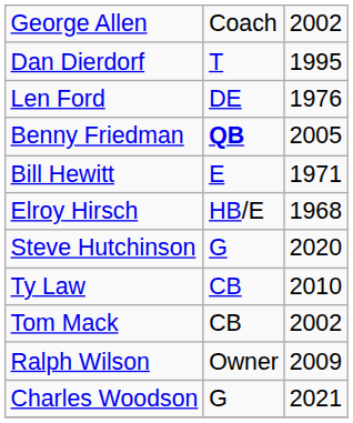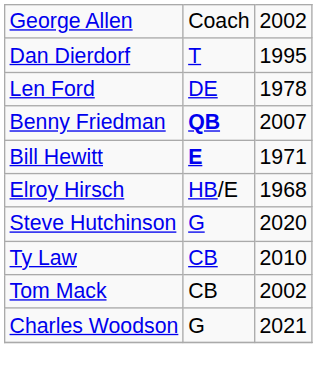Len Ford | column 3: 1976 -> 1978
Benny Friedman | column 3: 2005 -> 2007
Bill Hewitt | column 2: normal -> bold
- row: Ralph Wilson | Owner | 2009
